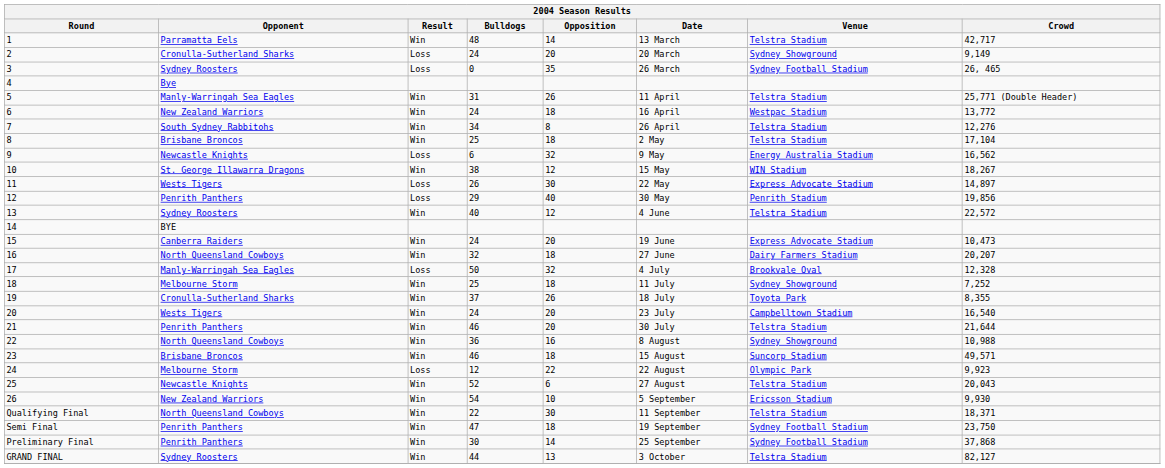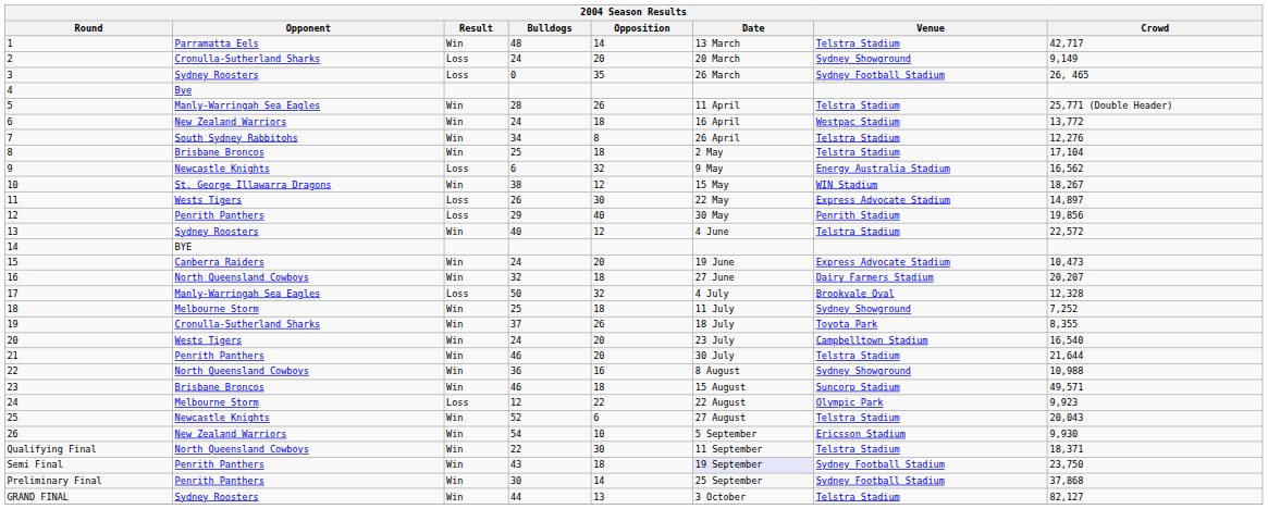5 | Bulldogs: 31 -> 28
Semi Final | Bulldogs: 47 -> 43
Semi Final | Date: no background -> lavender background
